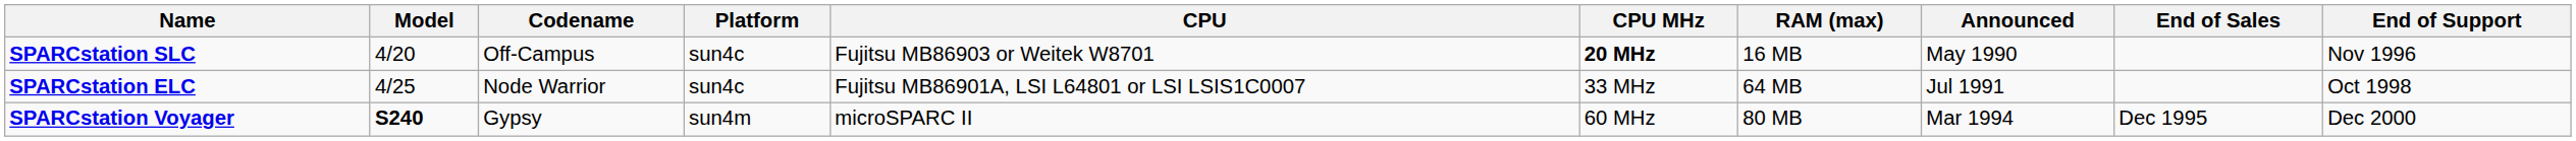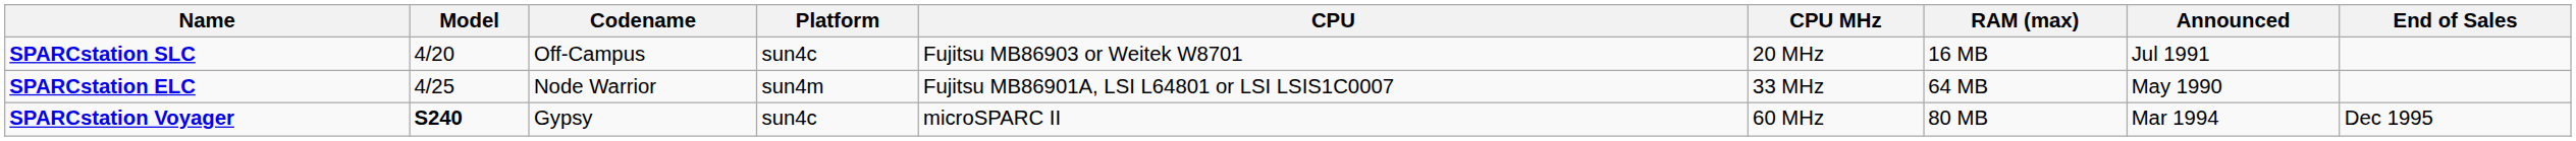- column: End of Support | Nov 1996 | Oct 1998 | Dec 2000
SPARCstation SLC | CPU MHz: bold -> normal
SPARCstation SLC | Announced: May 1990 -> Jul 1991
SPARCstation ELC | Platform: sun4c -> sun4m
SPARCstation ELC | Announced: Jul 1991 -> May 1990
SPARCstation Voyager | Platform: sun4m -> sun4c
